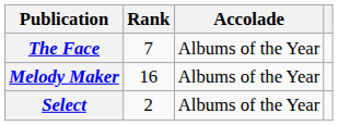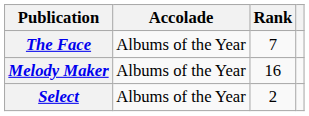columns swapped: Accolade <-> Rank
